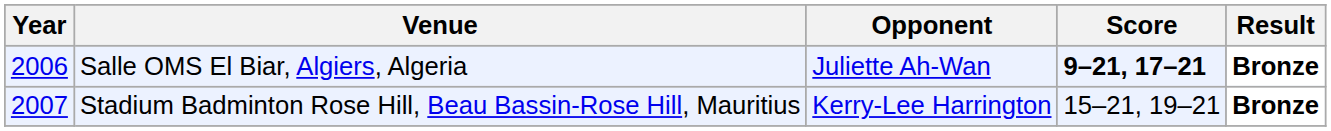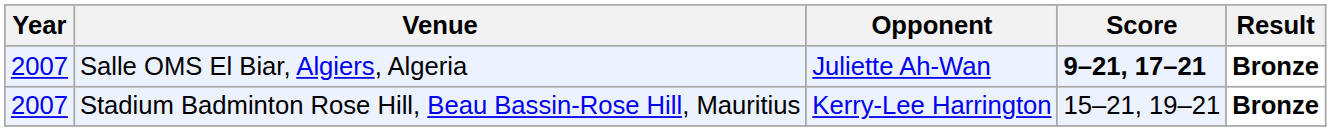Salle OMS El Biar, Algiers, Algeria | Year: 2006 -> 2007
